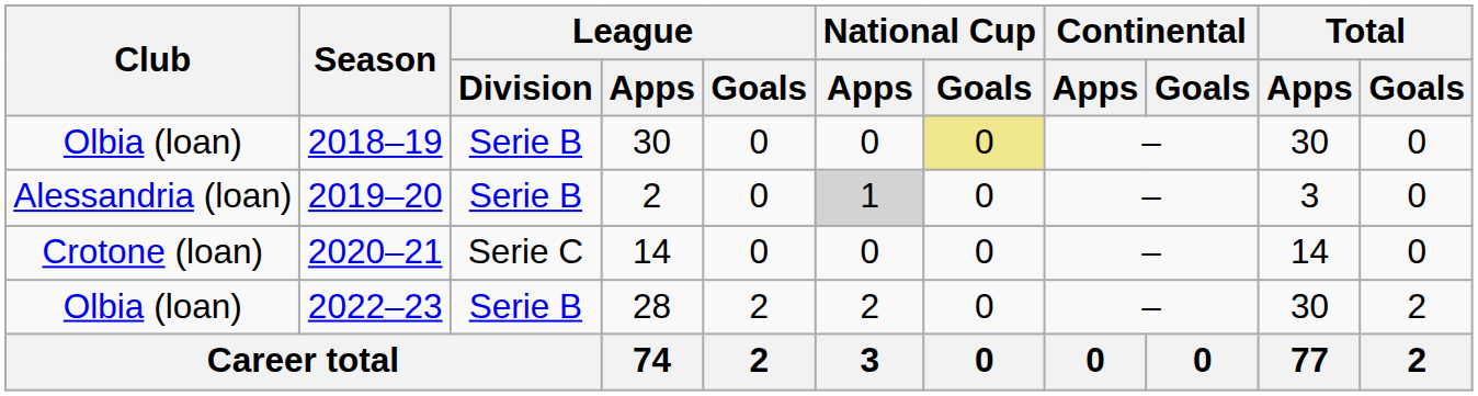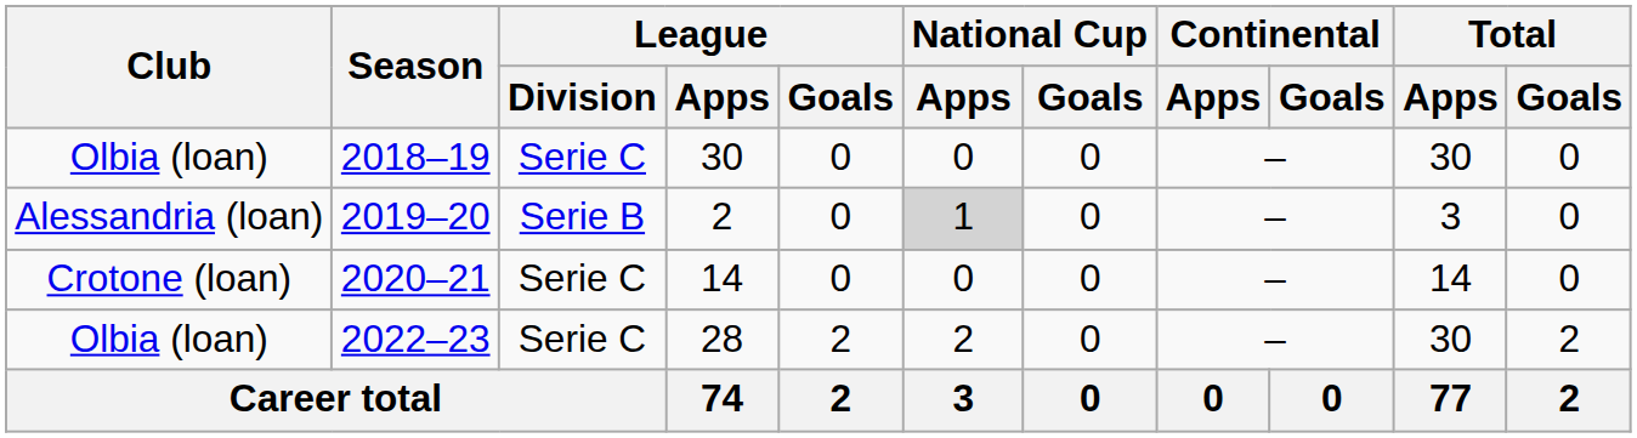2018–19 | League / Division: Serie B -> Serie C
2018–19 | National Cup / Goals: khaki background -> no background
2022–23 | League / Division: Serie B -> Serie C
